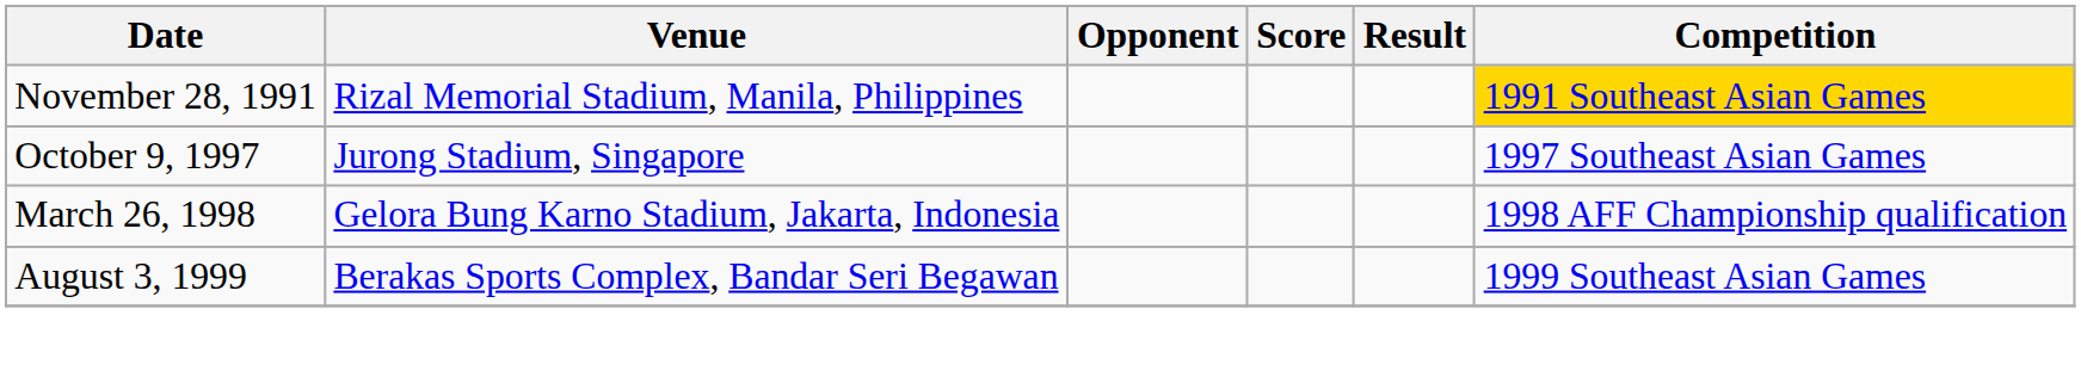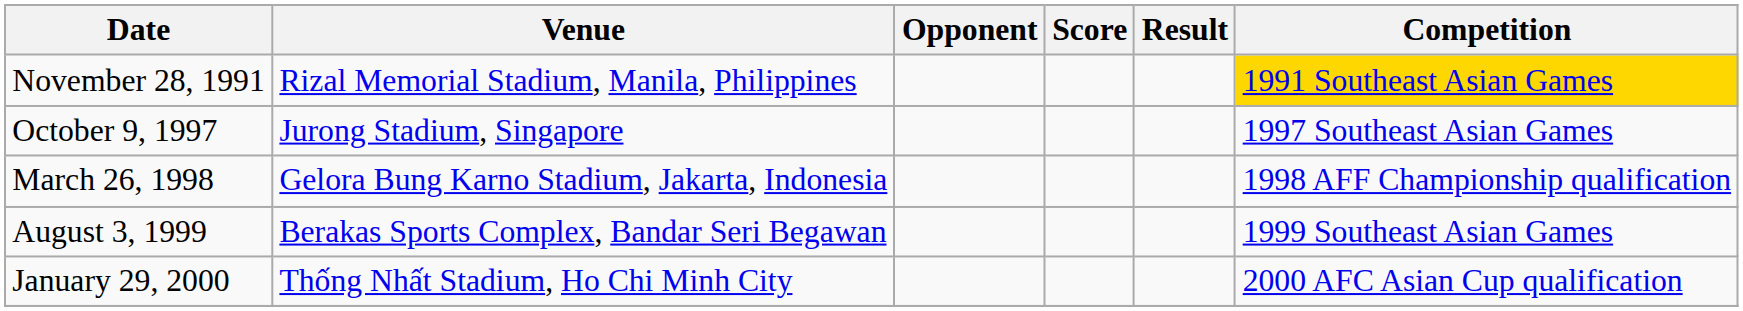+ row: January 29, 2000 | Thống Nhất Stadium, Ho Chi Minh City | 2000 AFC Asian Cup qualification
